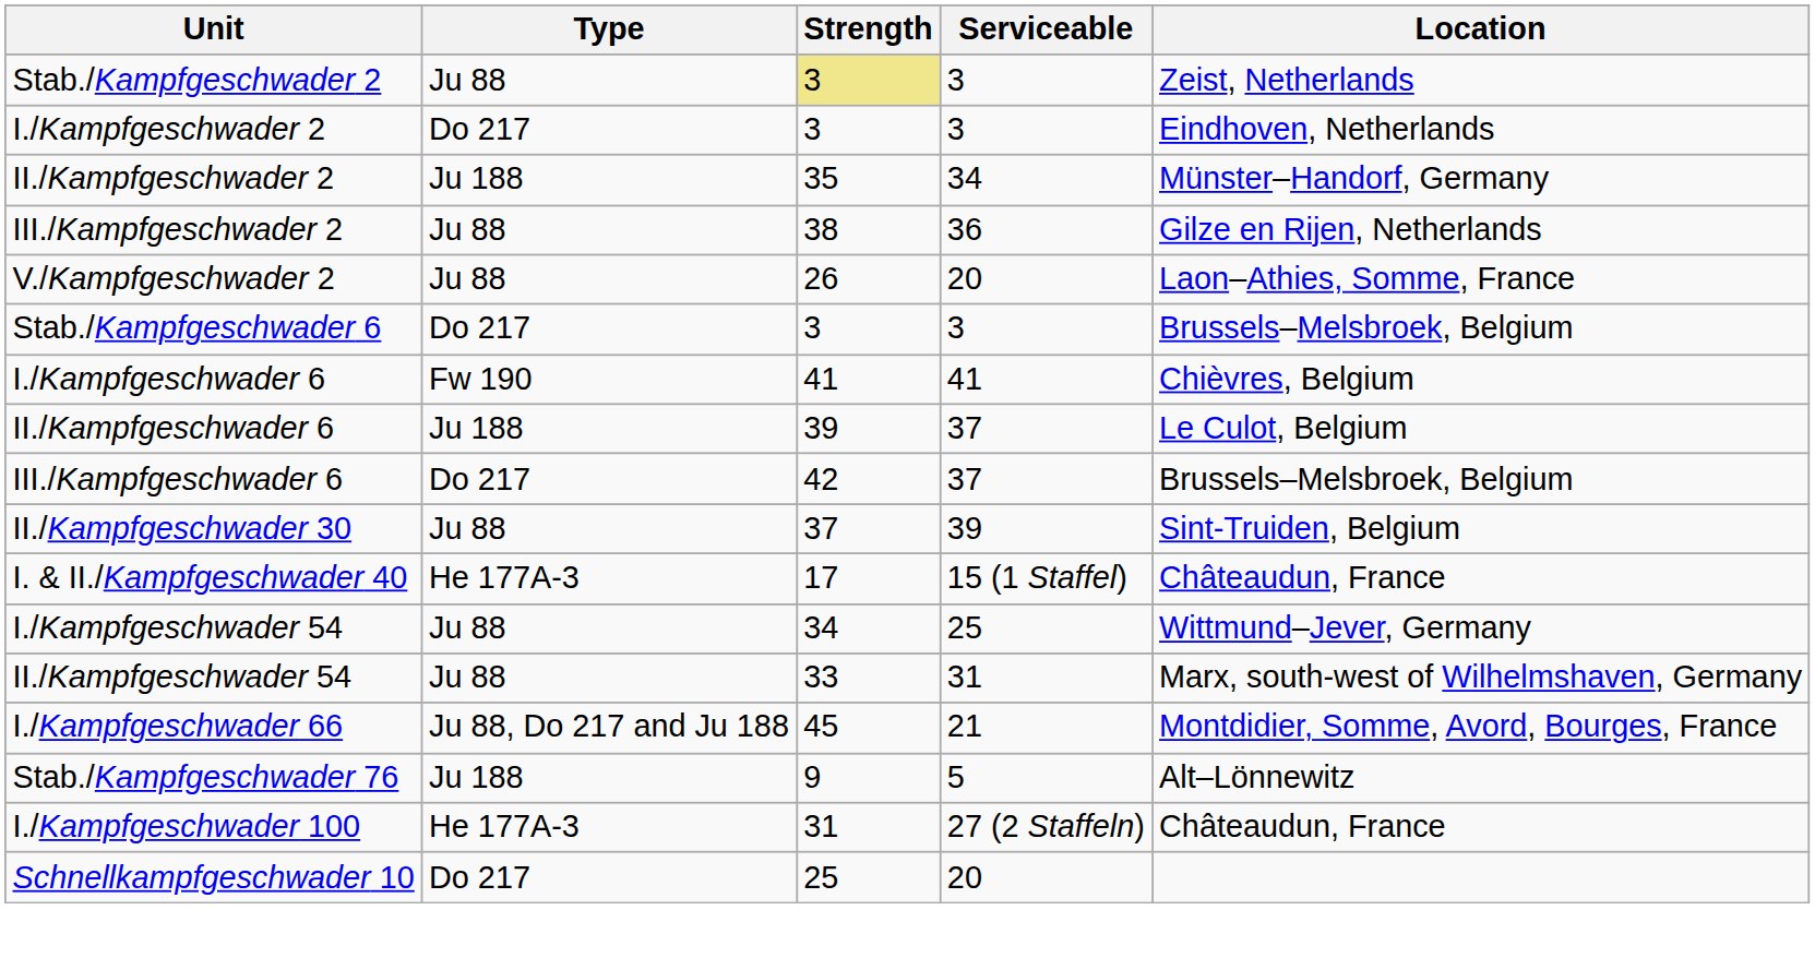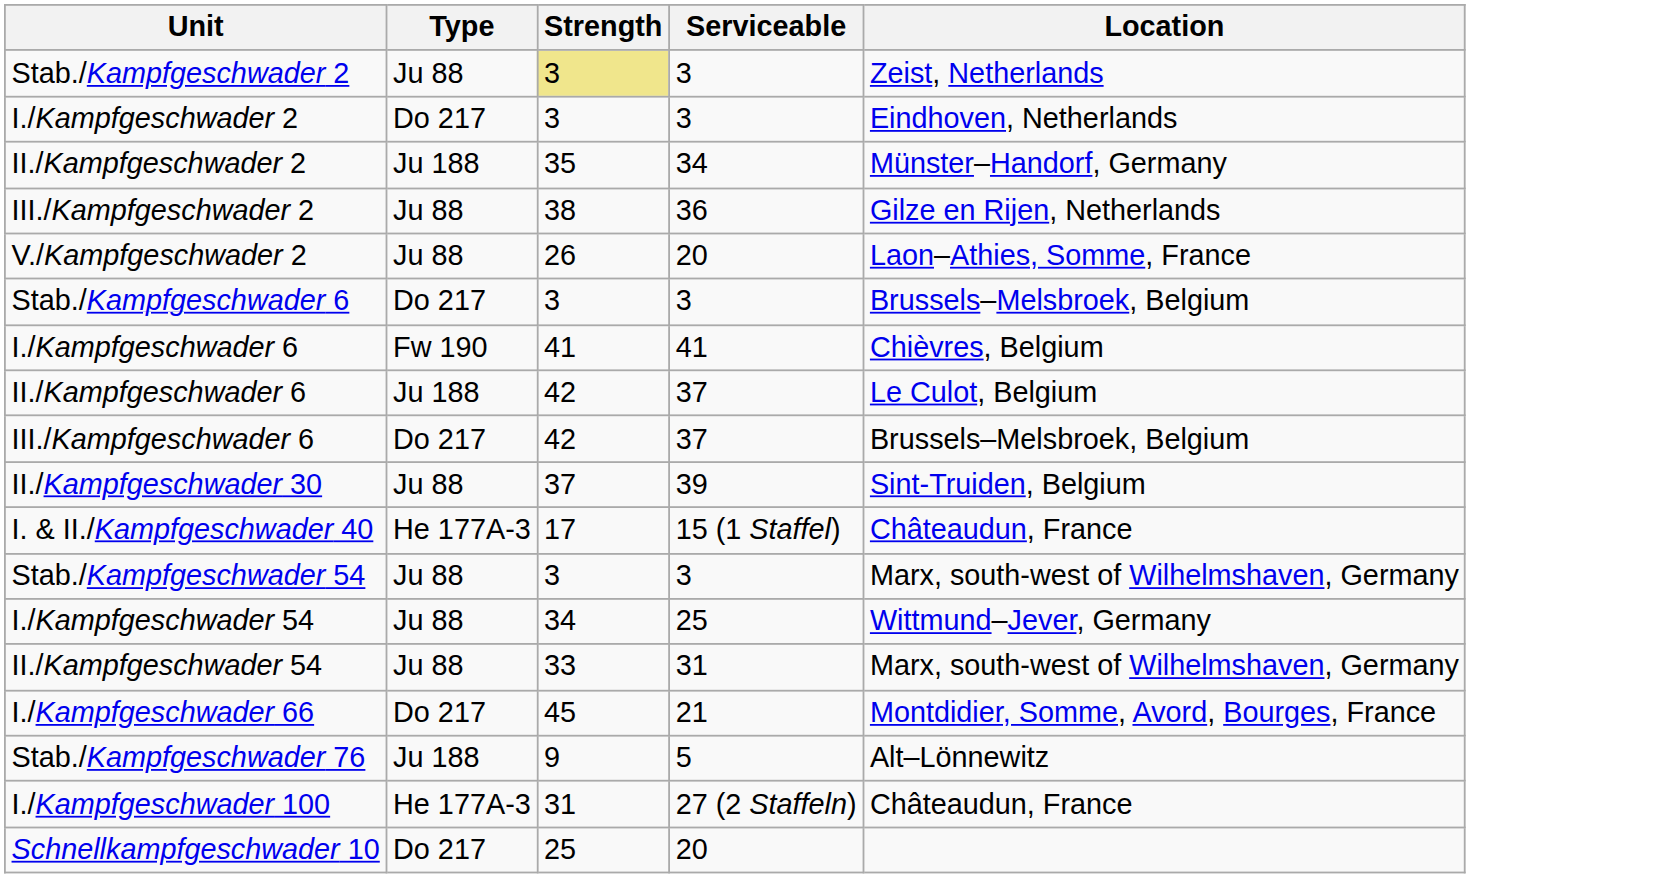II./Kampfgeschwader 6 | Strength: 39 -> 42
+ row: Stab./Kampfgeschwader 54 | Ju 88 | 3 | 3 | Marx, south-west of Wilhelmshaven, Germany
I./Kampfgeschwader 66 | Type: Ju 88, Do 217 and Ju 188 -> Do 217
